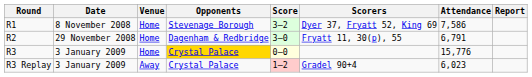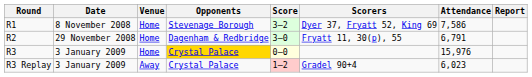R3 | Attendance: 15,776 -> 15,976
